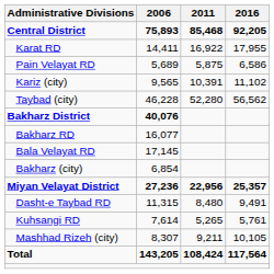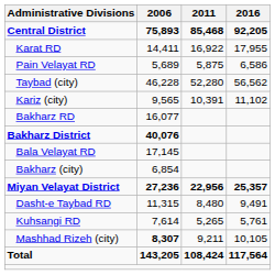rows swapped: Kariz (city) <-> Taybad (city)
rows swapped: Bakharz District <-> Bakharz RD
Mashhad Rizeh (city) | 2006: normal -> bold
